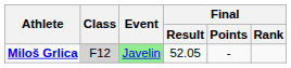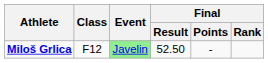Miloš Grlica | Class: lightgrey background -> no background
Miloš Grlica | Final / Result: 52.05 -> 52.50
